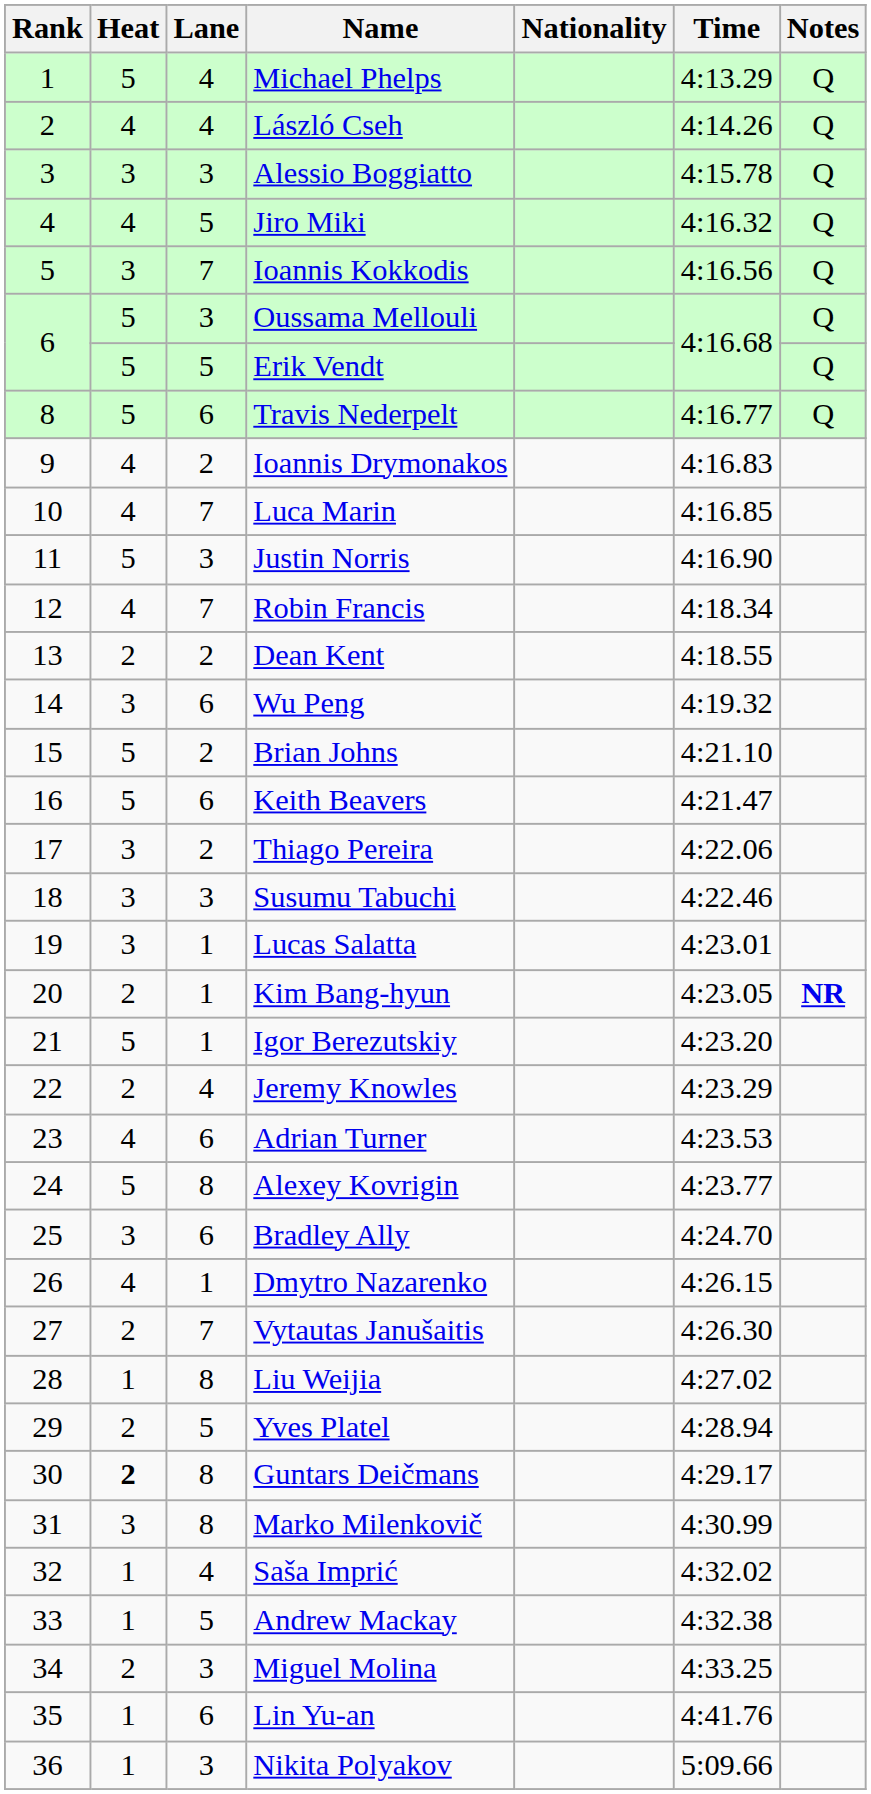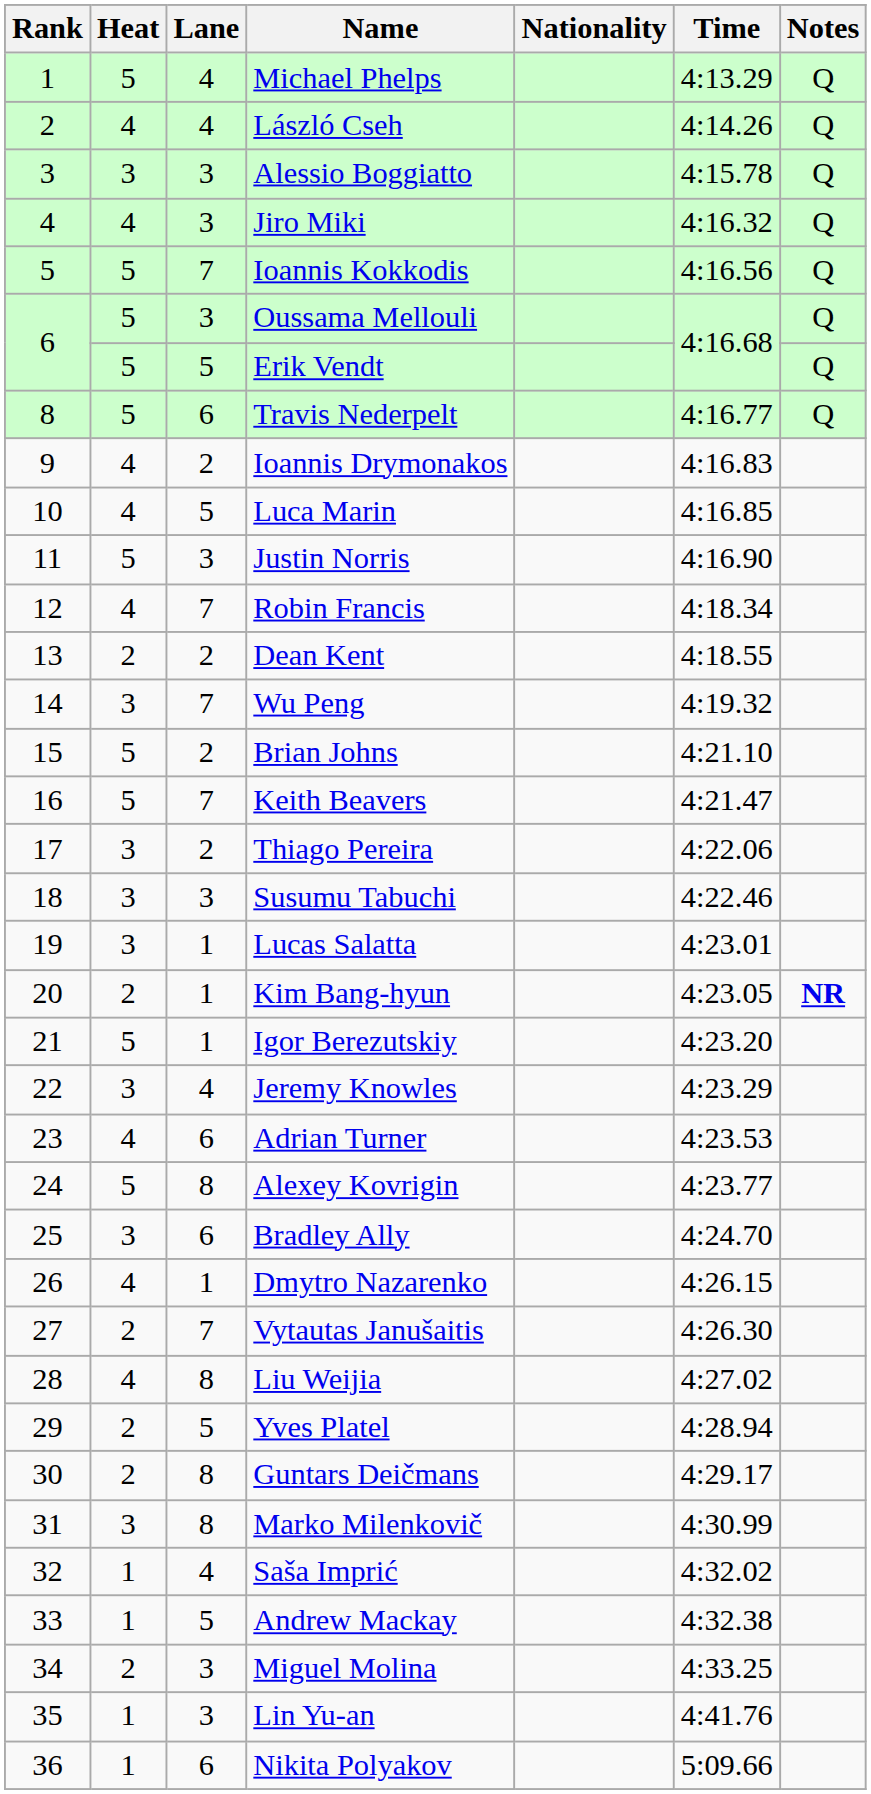Jiro Miki | Lane: 5 -> 3
Ioannis Kokkodis | Heat: 3 -> 5
Luca Marin | Lane: 7 -> 5
Wu Peng | Lane: 6 -> 7
Keith Beavers | Lane: 6 -> 7
Jeremy Knowles | Heat: 2 -> 3
Liu Weijia | Heat: 1 -> 4
Guntars Deičmans | Heat: bold -> normal
Lin Yu-an | Lane: 6 -> 3
Nikita Polyakov | Lane: 3 -> 6
